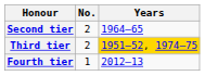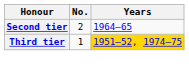Third tier | No.: 2 -> 1
- row: Fourth tier | 1 | 2012–13
